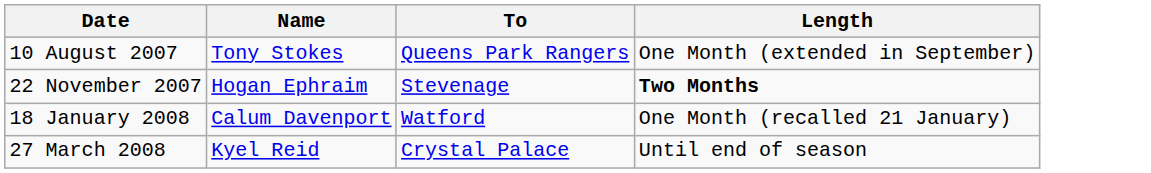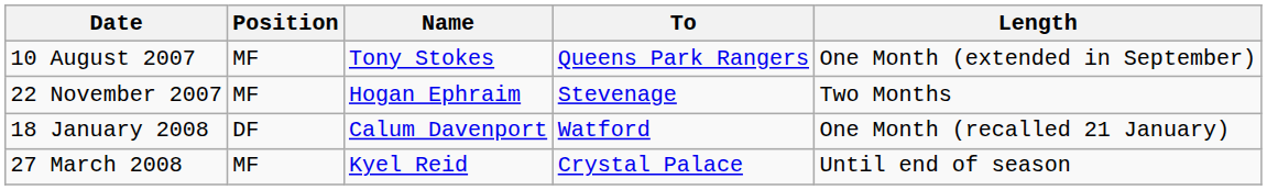+ column: Position | MF | MF | DF | MF
22 November 2007 | Length: bold -> normal
